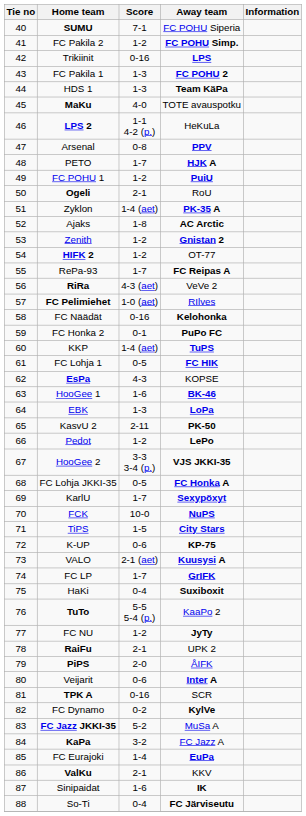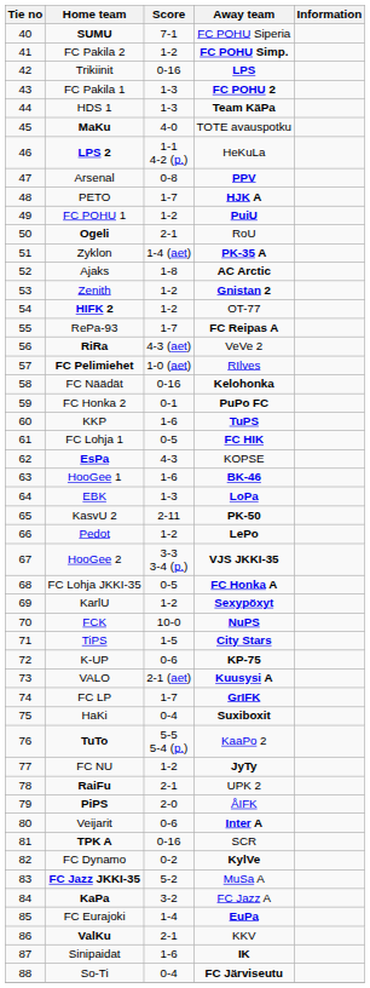KKP | Score: 1-4 (aet) -> 1-6
KarlU | Score: 1-7 -> 1-2
